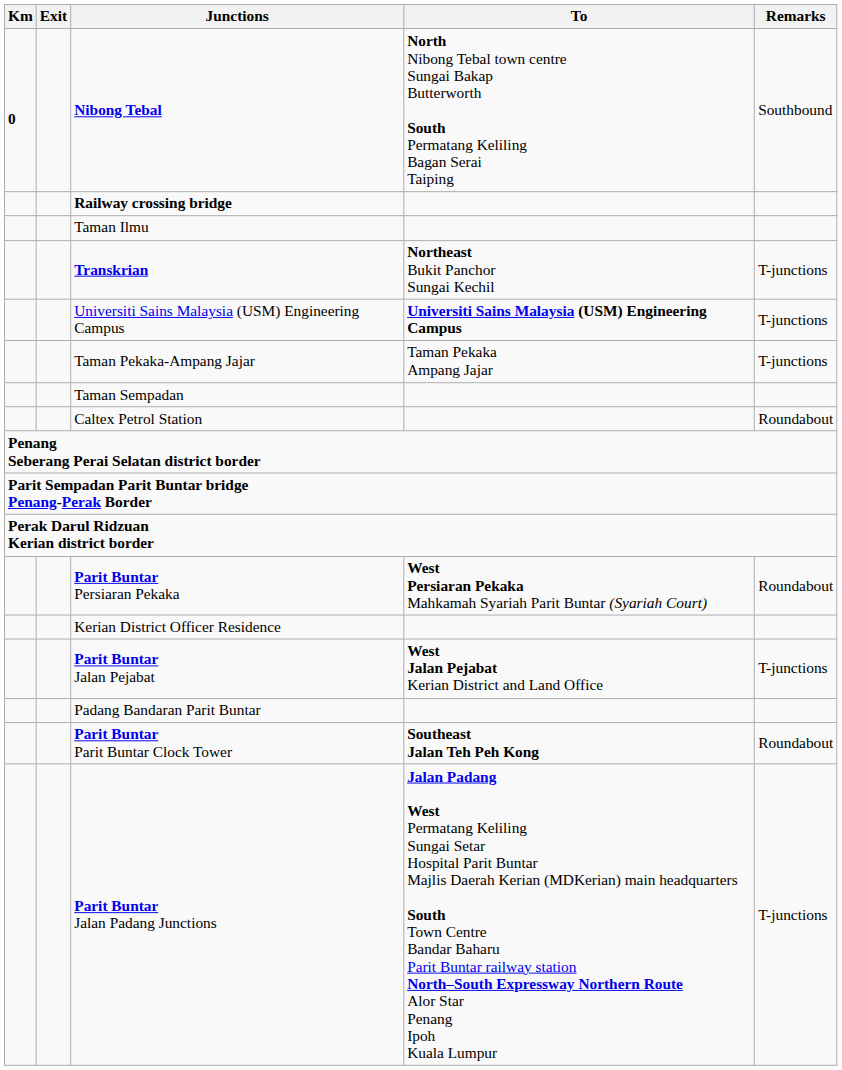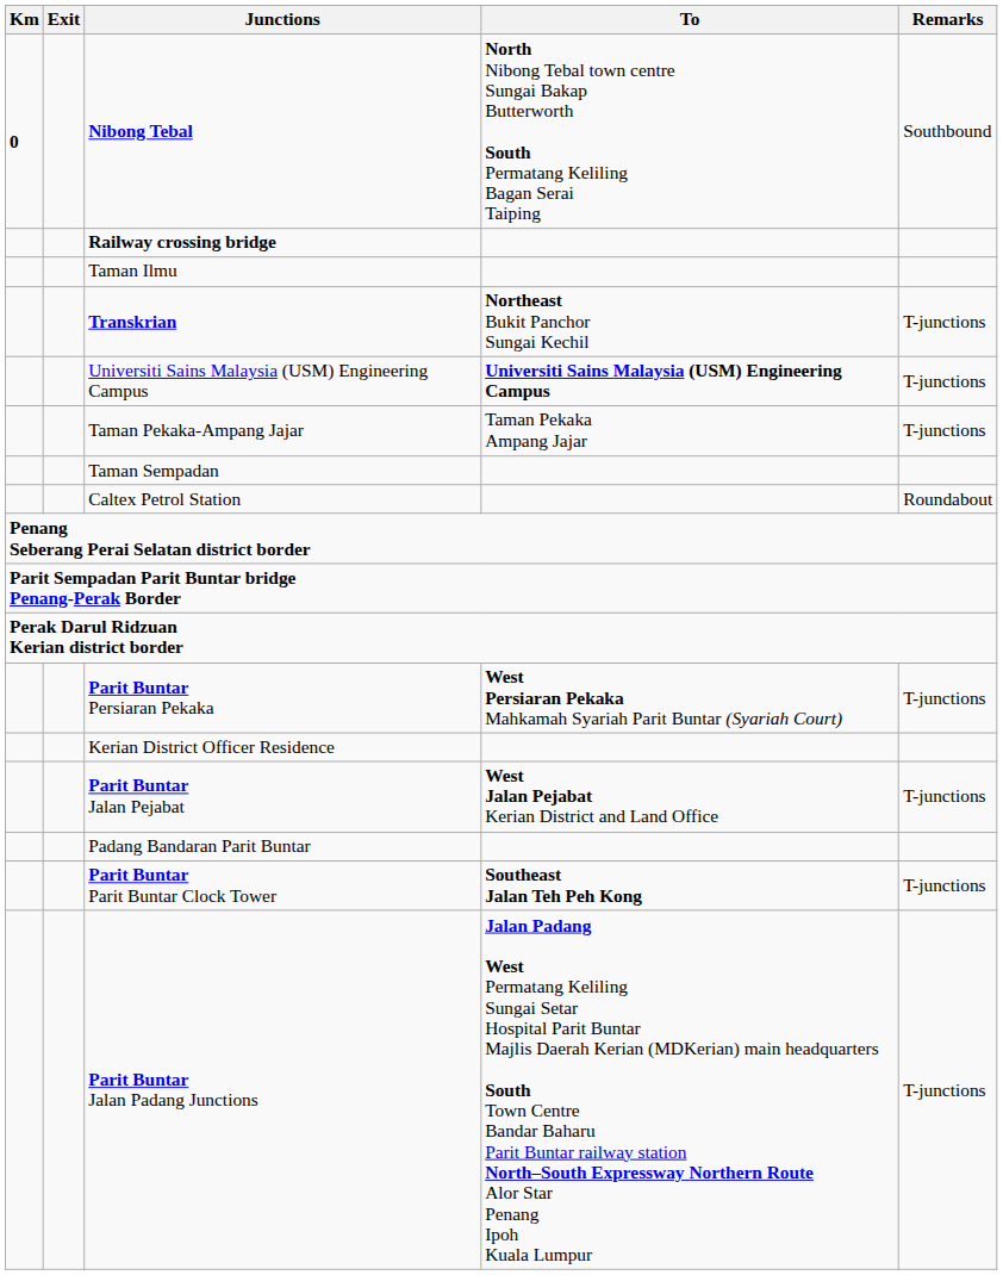Parit Buntar Persiaran Pekaka | Remarks: Roundabout -> T-junctions
Parit Buntar Parit Buntar Clock Tower | Remarks: Roundabout -> T-junctions
